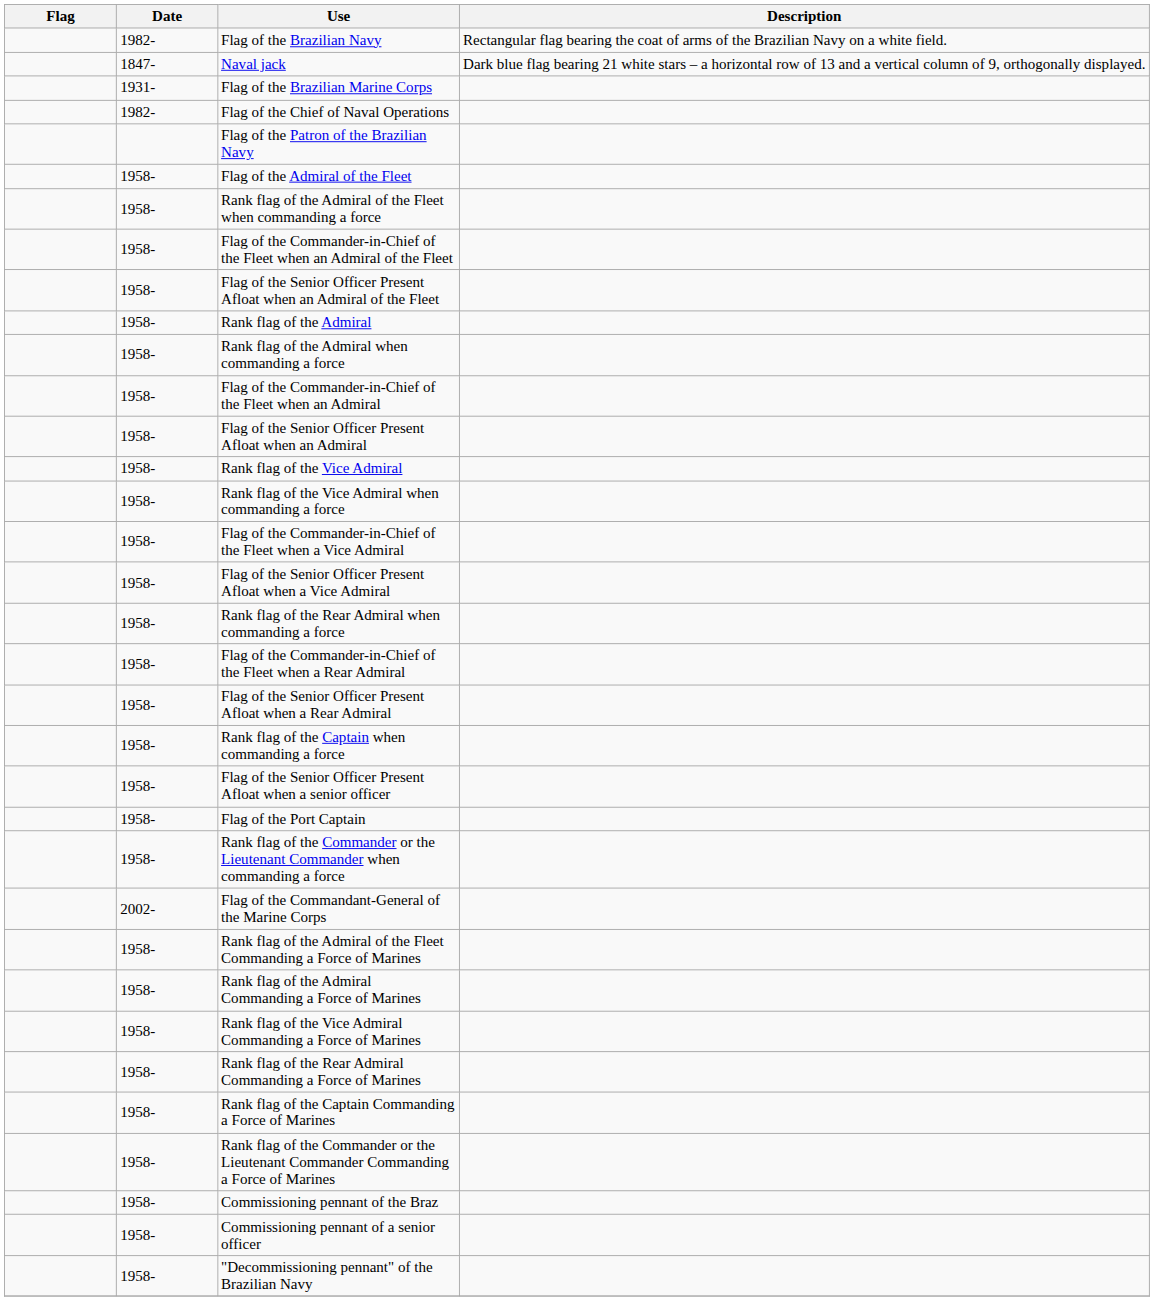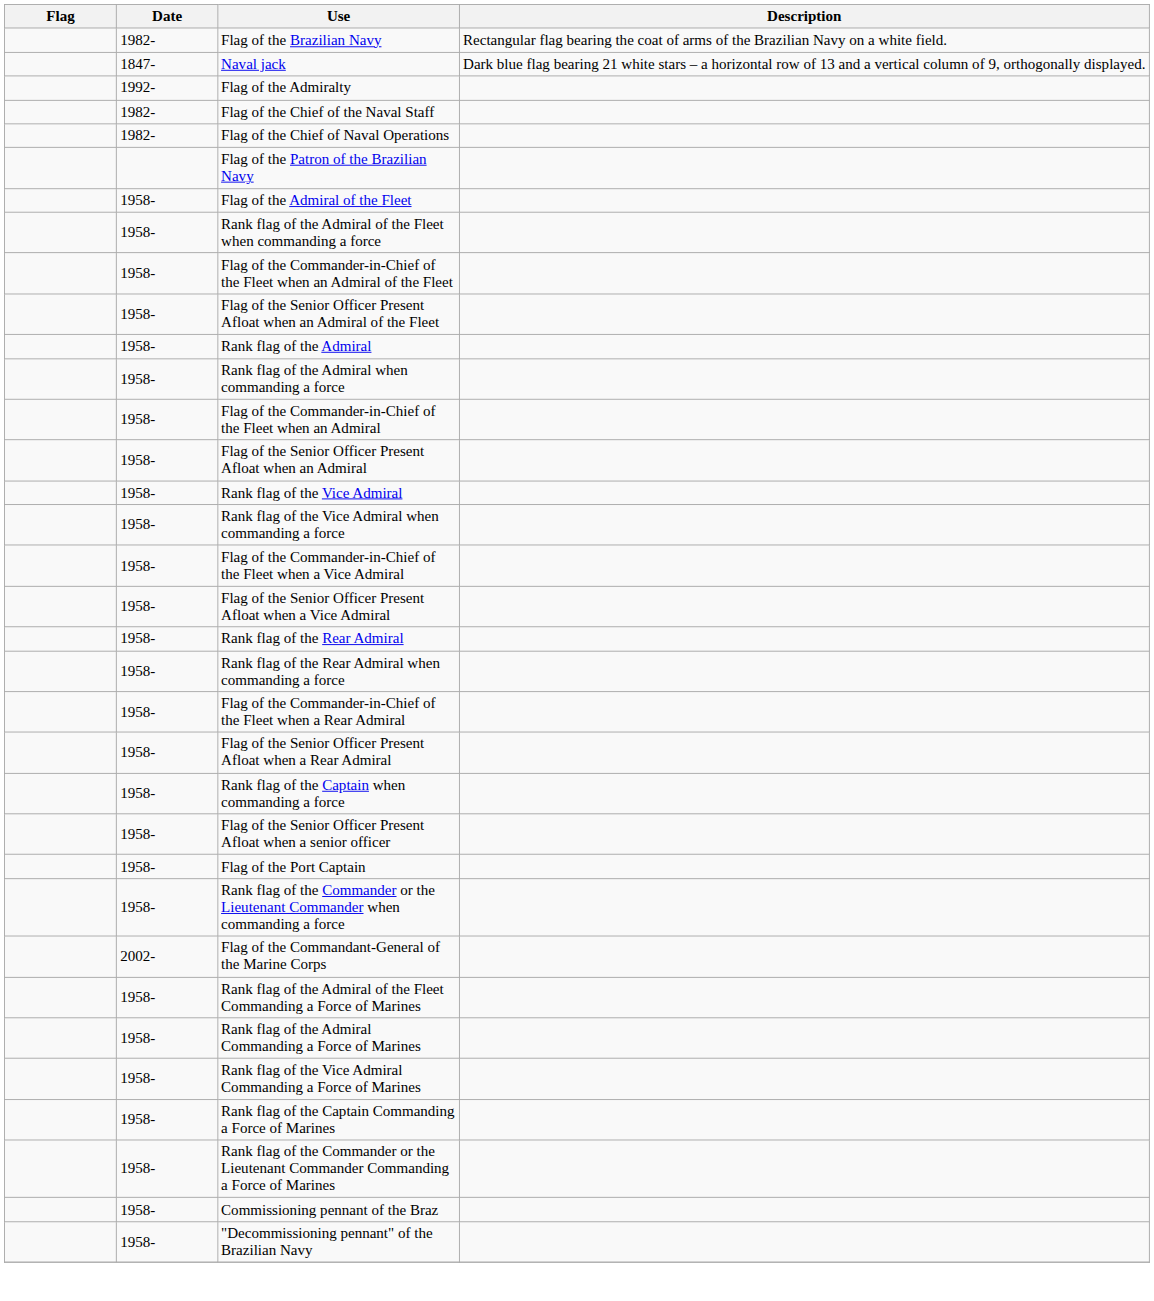- row: 1931- | Flag of the Brazilian Marine Corps
+ row: 1992- | Flag of the Admiralty
+ row: 1982- | Flag of the Chief of the Naval Staff
+ row: 1958- | Rank flag of the Rear Admiral
- row: 1958- | Rank flag of the Rear Admiral Commanding a Force of Marines
- row: 1958- | Commissioning pennant of a senior officer
